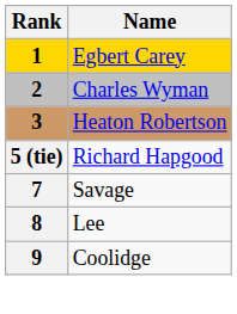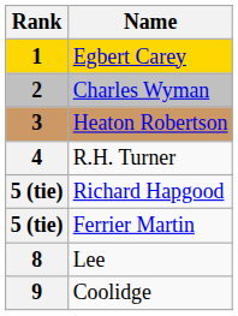+ row: 4 | R.H. Turner
+ row: 5 (tie) | Ferrier Martin
- row: 7 | Savage
